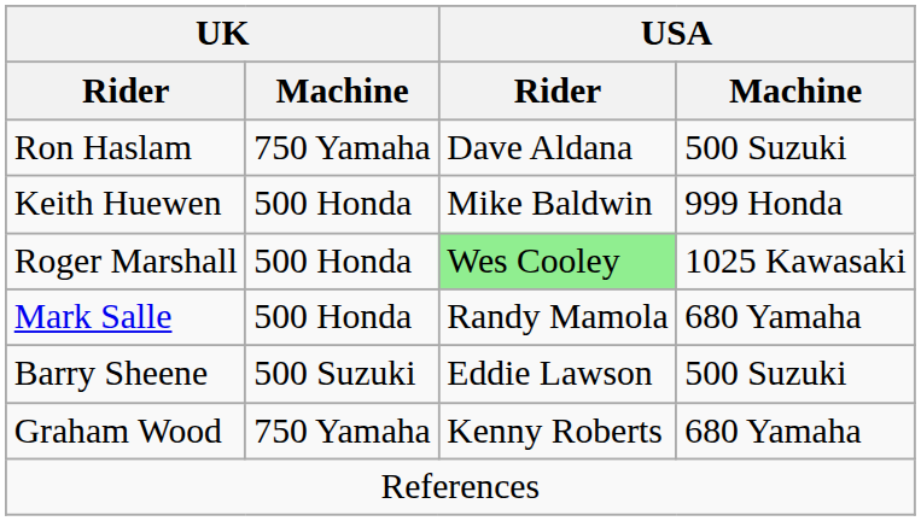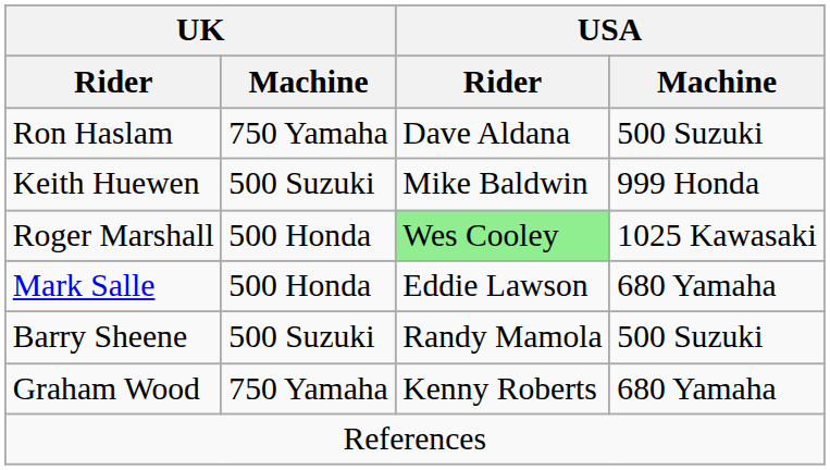Keith Huewen | UK / Machine: 500 Honda -> 500 Suzuki
Mark Salle | USA / Rider: Randy Mamola -> Eddie Lawson
Barry Sheene | USA / Rider: Eddie Lawson -> Randy Mamola
